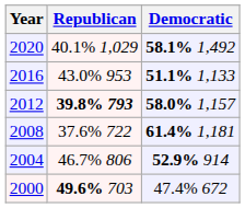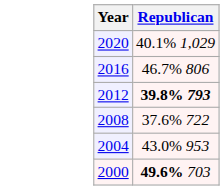- column: Democratic | 58.1% 1,492 | 51.1% 1,133 | 58.0% 1,157 | 61.4% 1,181 | 52.9% 914 | 47.4% 672
2016 | Republican: 43.0% 953 -> 46.7% 806
2004 | Republican: 46.7% 806 -> 43.0% 953
